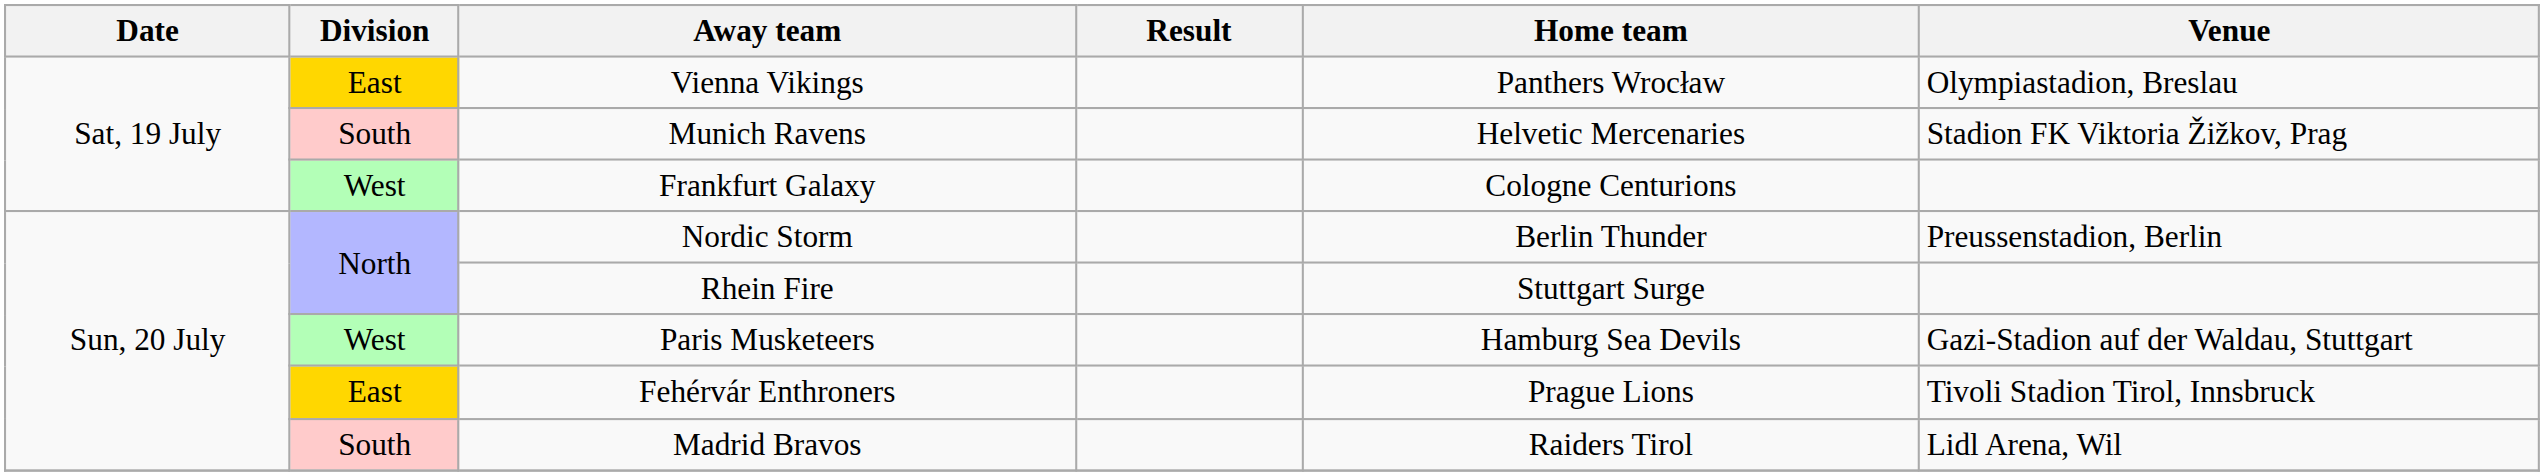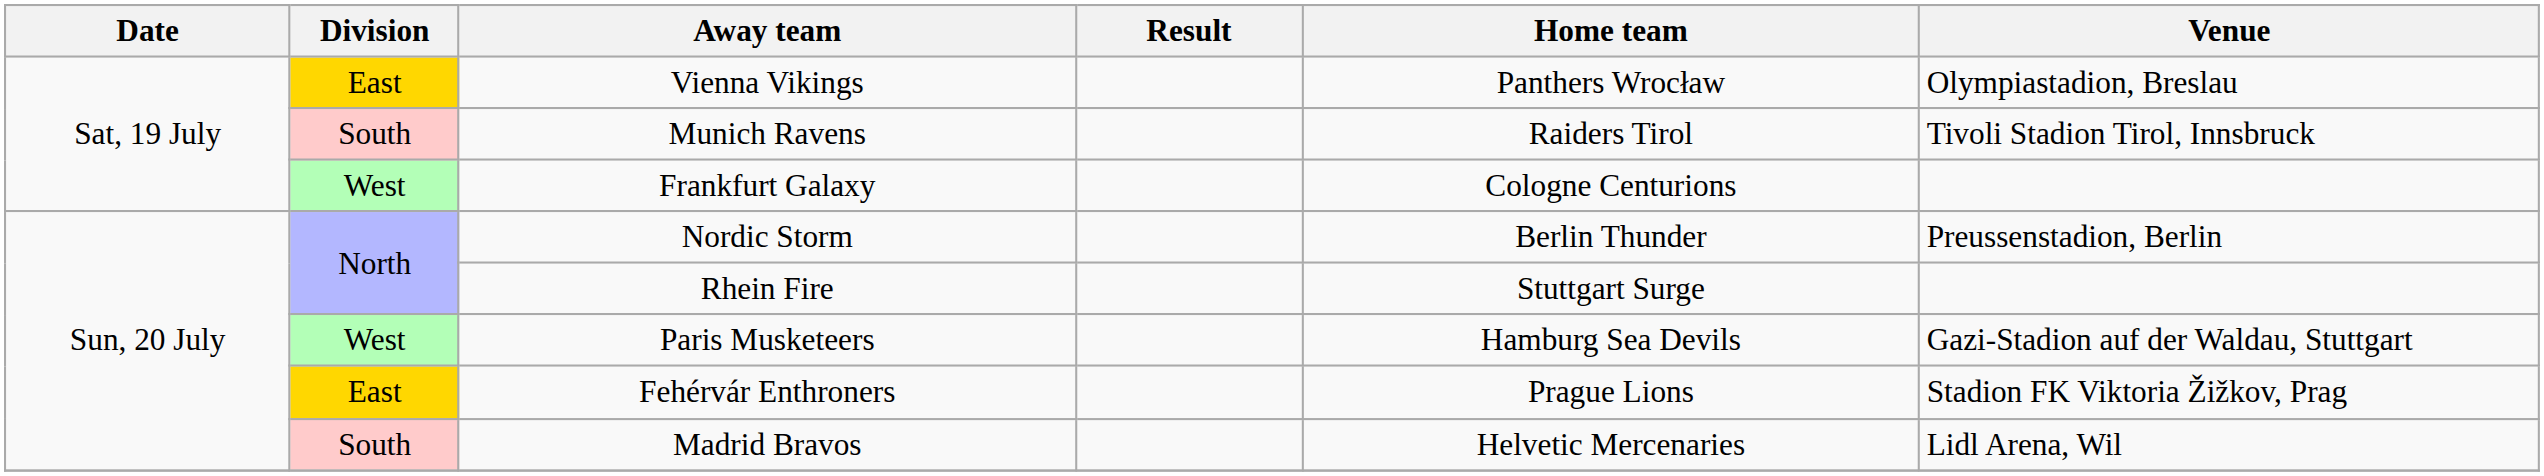Munich Ravens | Home team: Helvetic Mercenaries -> Raiders Tirol
Munich Ravens | Venue: Stadion FK Viktoria Žižkov, Prag -> Tivoli Stadion Tirol, Innsbruck
Fehérvár Enthroners | Venue: Tivoli Stadion Tirol, Innsbruck -> Stadion FK Viktoria Žižkov, Prag
Madrid Bravos | Home team: Raiders Tirol -> Helvetic Mercenaries
